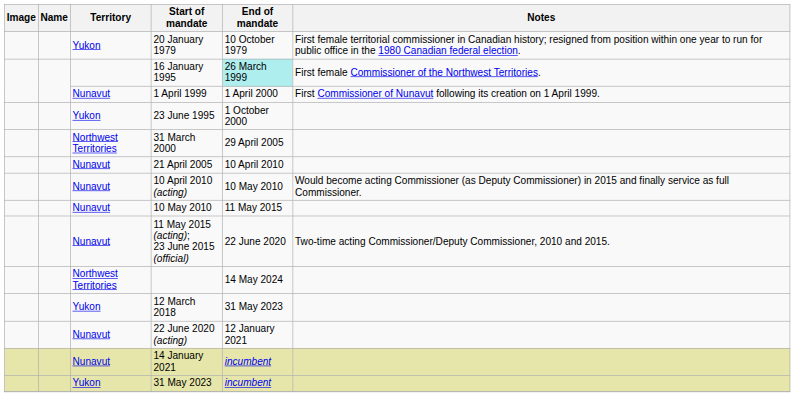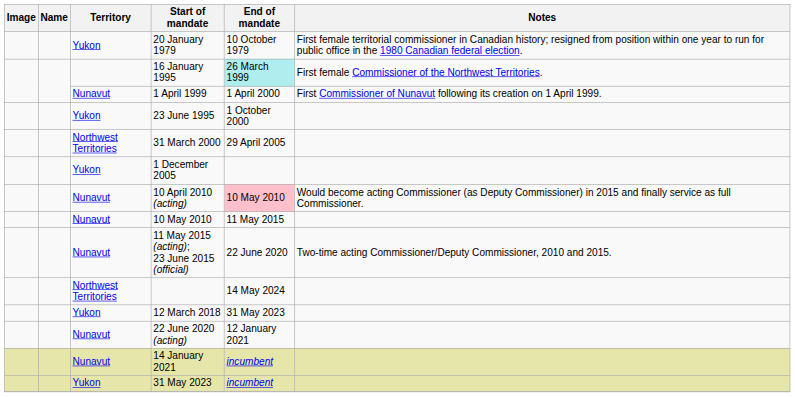- row: Nunavut | 21 April 2005 | 10 April 2010
+ row: Yukon | 1 December 2005
10 April 2010 (acting) | End of mandate: no background -> pink background
